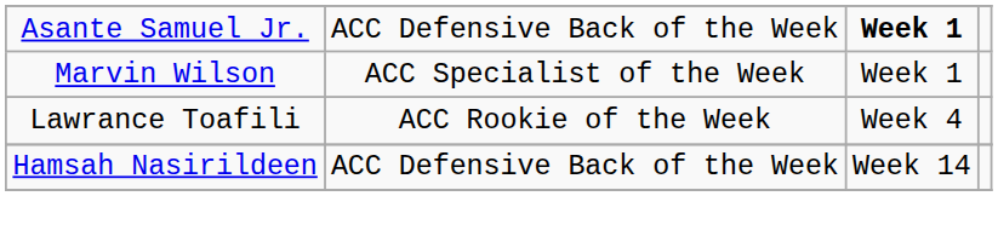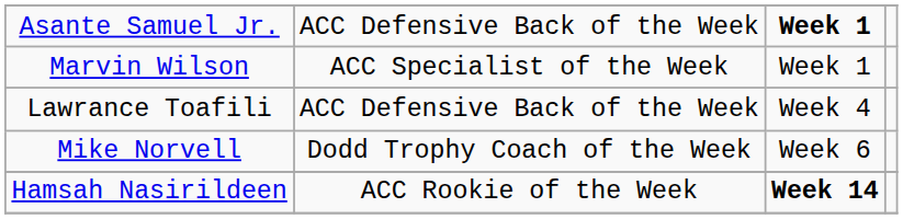Lawrance Toafili | column 2: ACC Rookie of the Week -> ACC Defensive Back of the Week
+ row: Mike Norvell | Dodd Trophy Coach of the Week | Week 6
Hamsah Nasirildeen | column 2: ACC Defensive Back of the Week -> ACC Rookie of the Week
Hamsah Nasirildeen | column 3: normal -> bold
